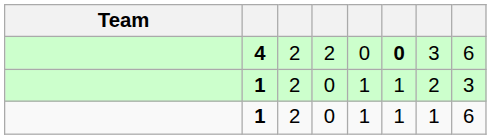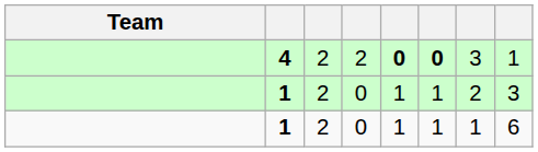4 | column 5: normal -> bold
4 | column 8: 6 -> 1
